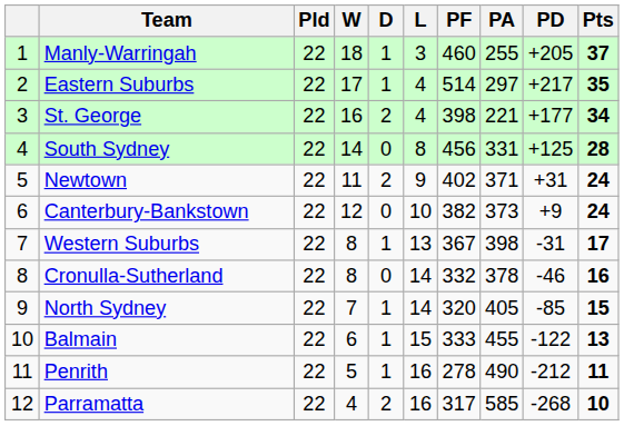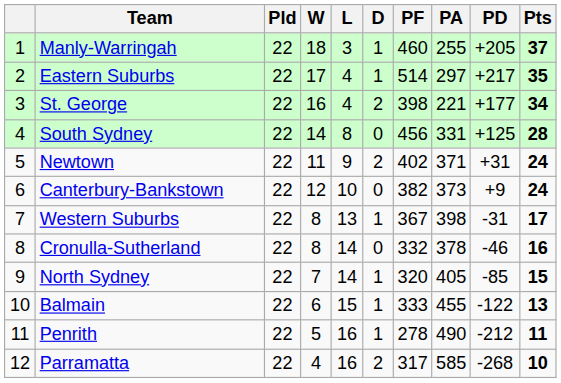columns swapped: D <-> L
